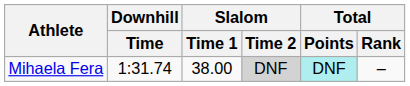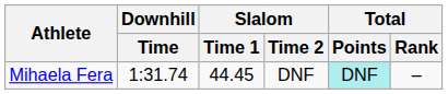Mihaela Fera | Slalom / Time 1: 38.00 -> 44.45
Mihaela Fera | Slalom / Time 2: lightgrey background -> no background
